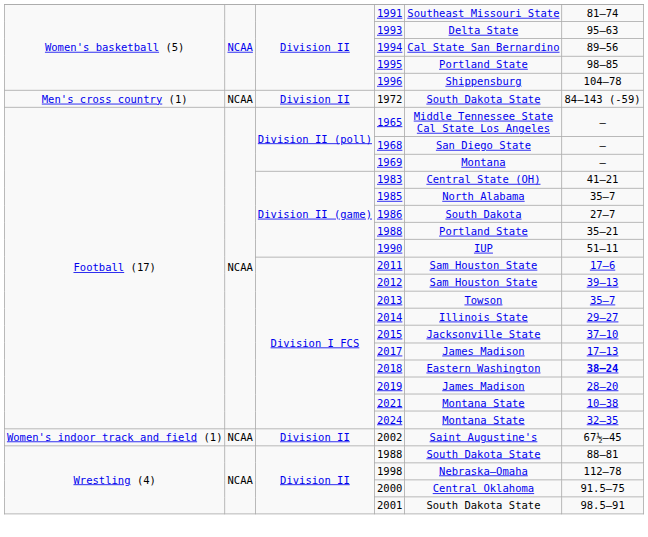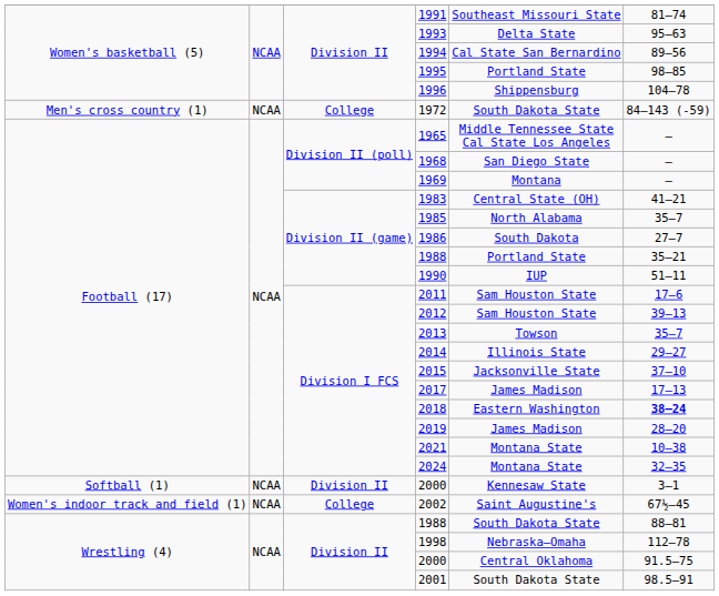1972 | column 3: Division II -> College
+ row: Softball (1) | NCAA | Division II | 2000 | Kennesaw State | 3–1
2002 | column 3: Division II -> College
